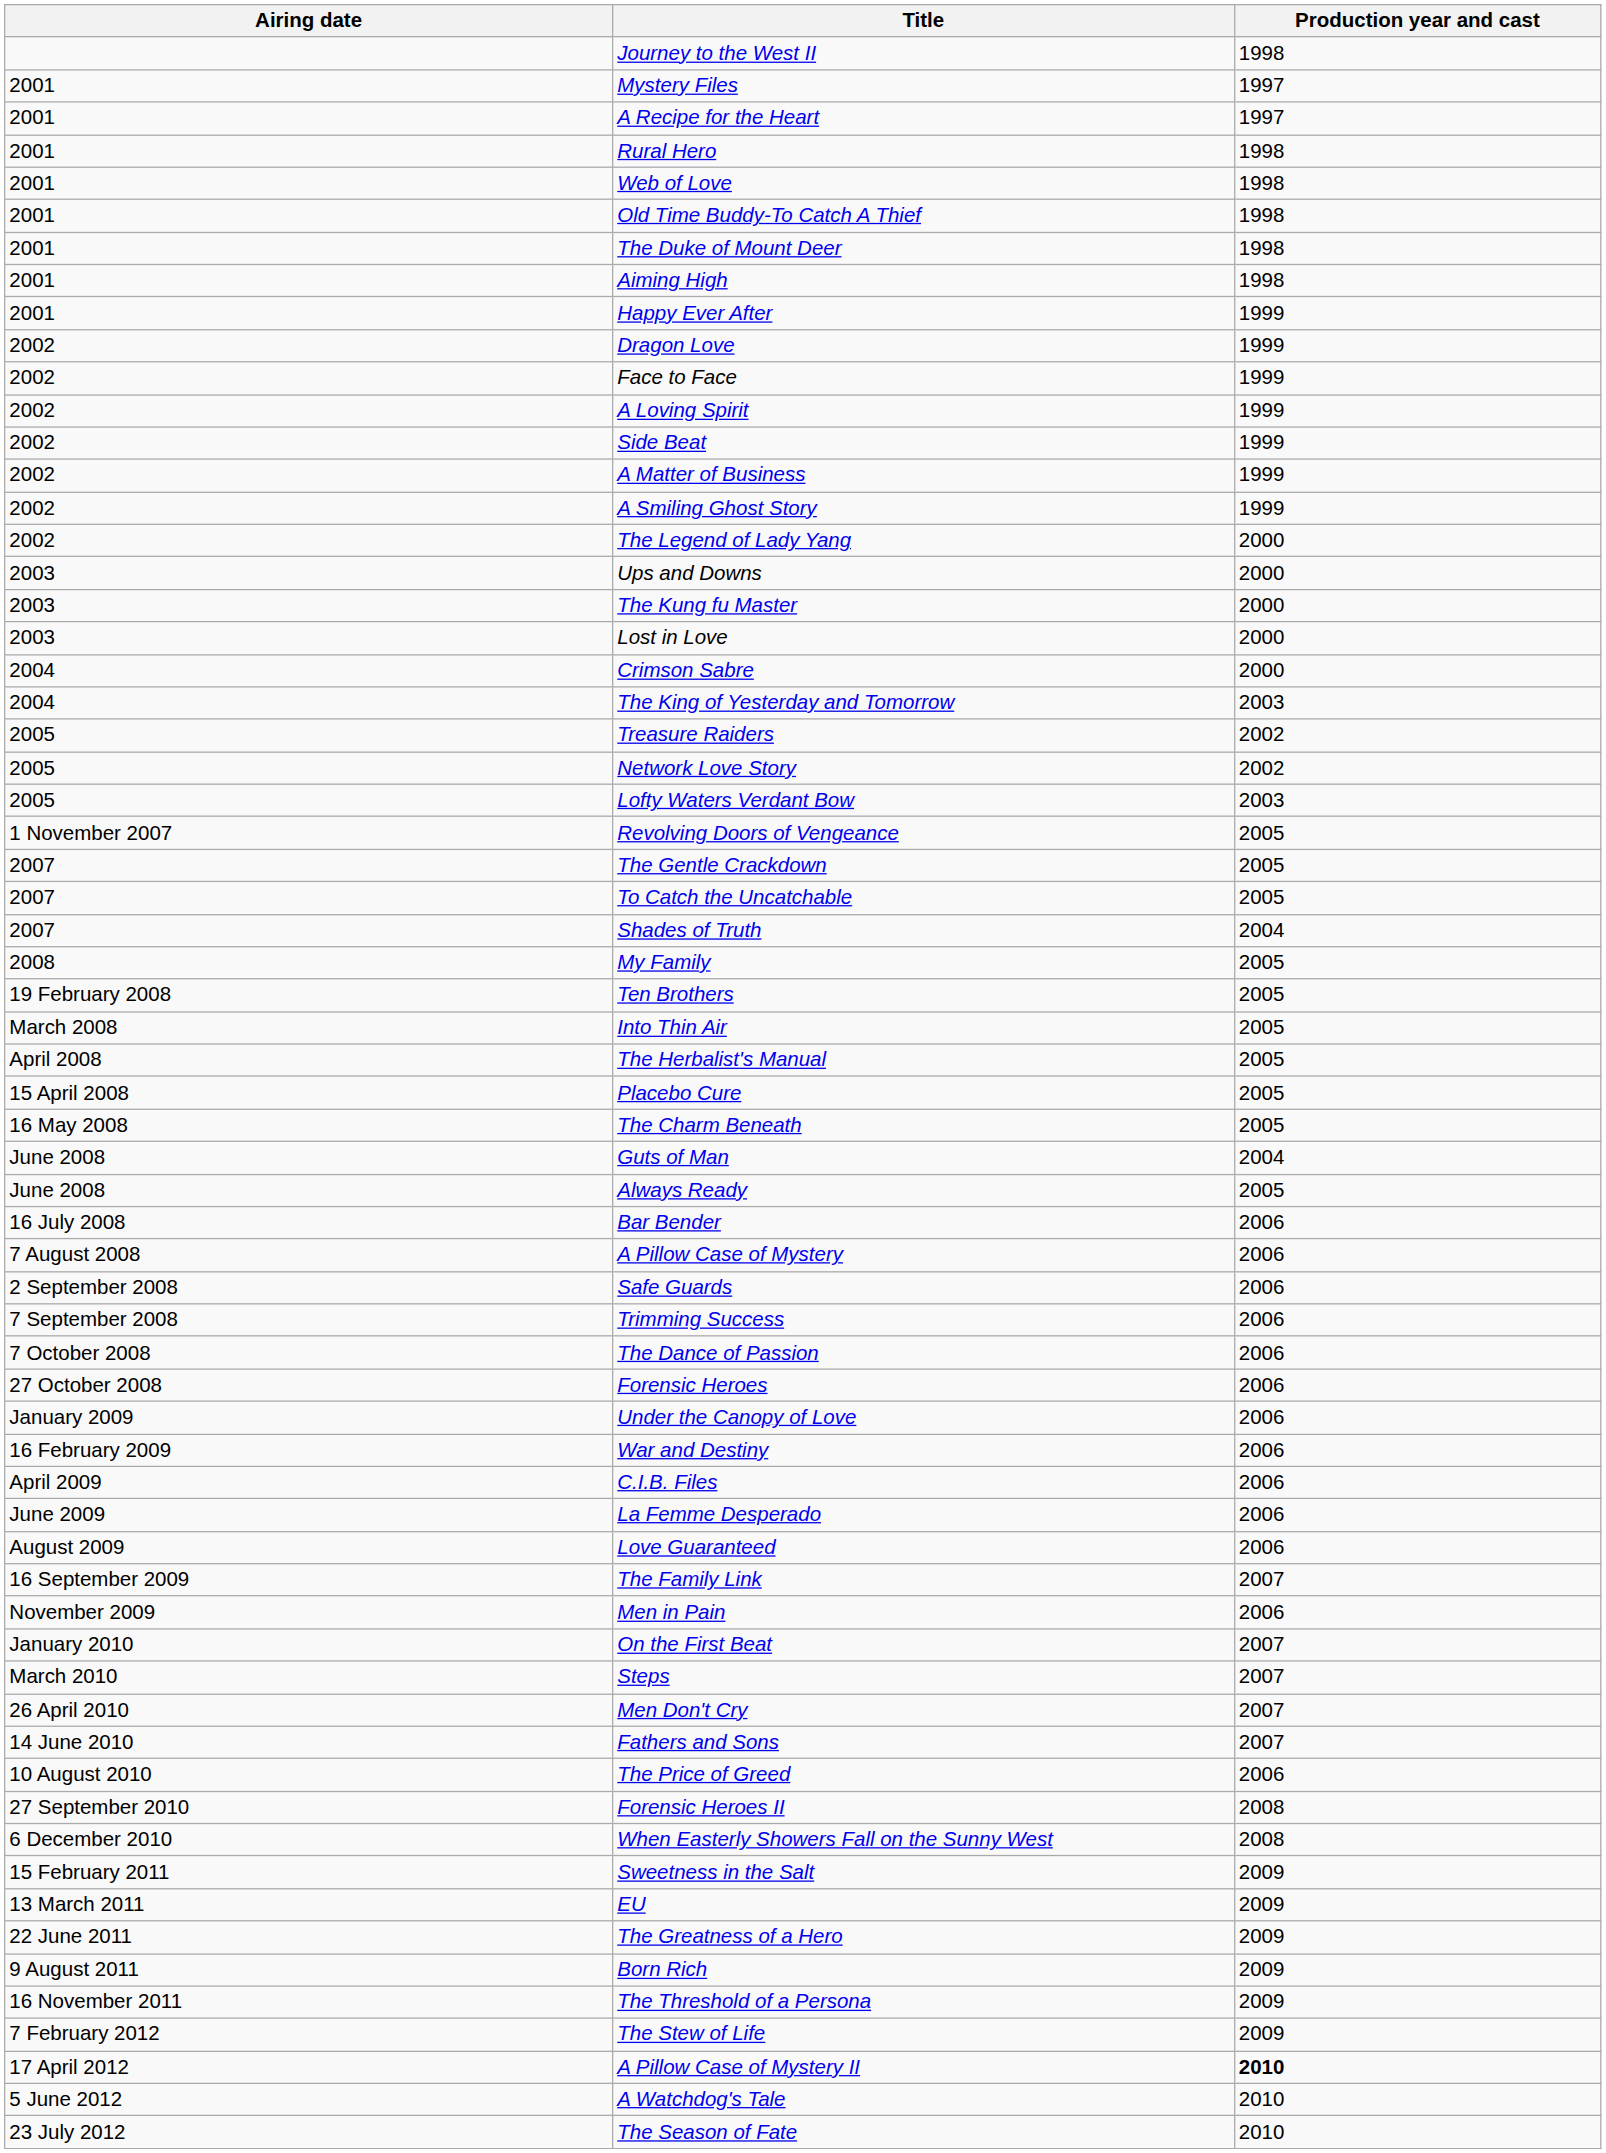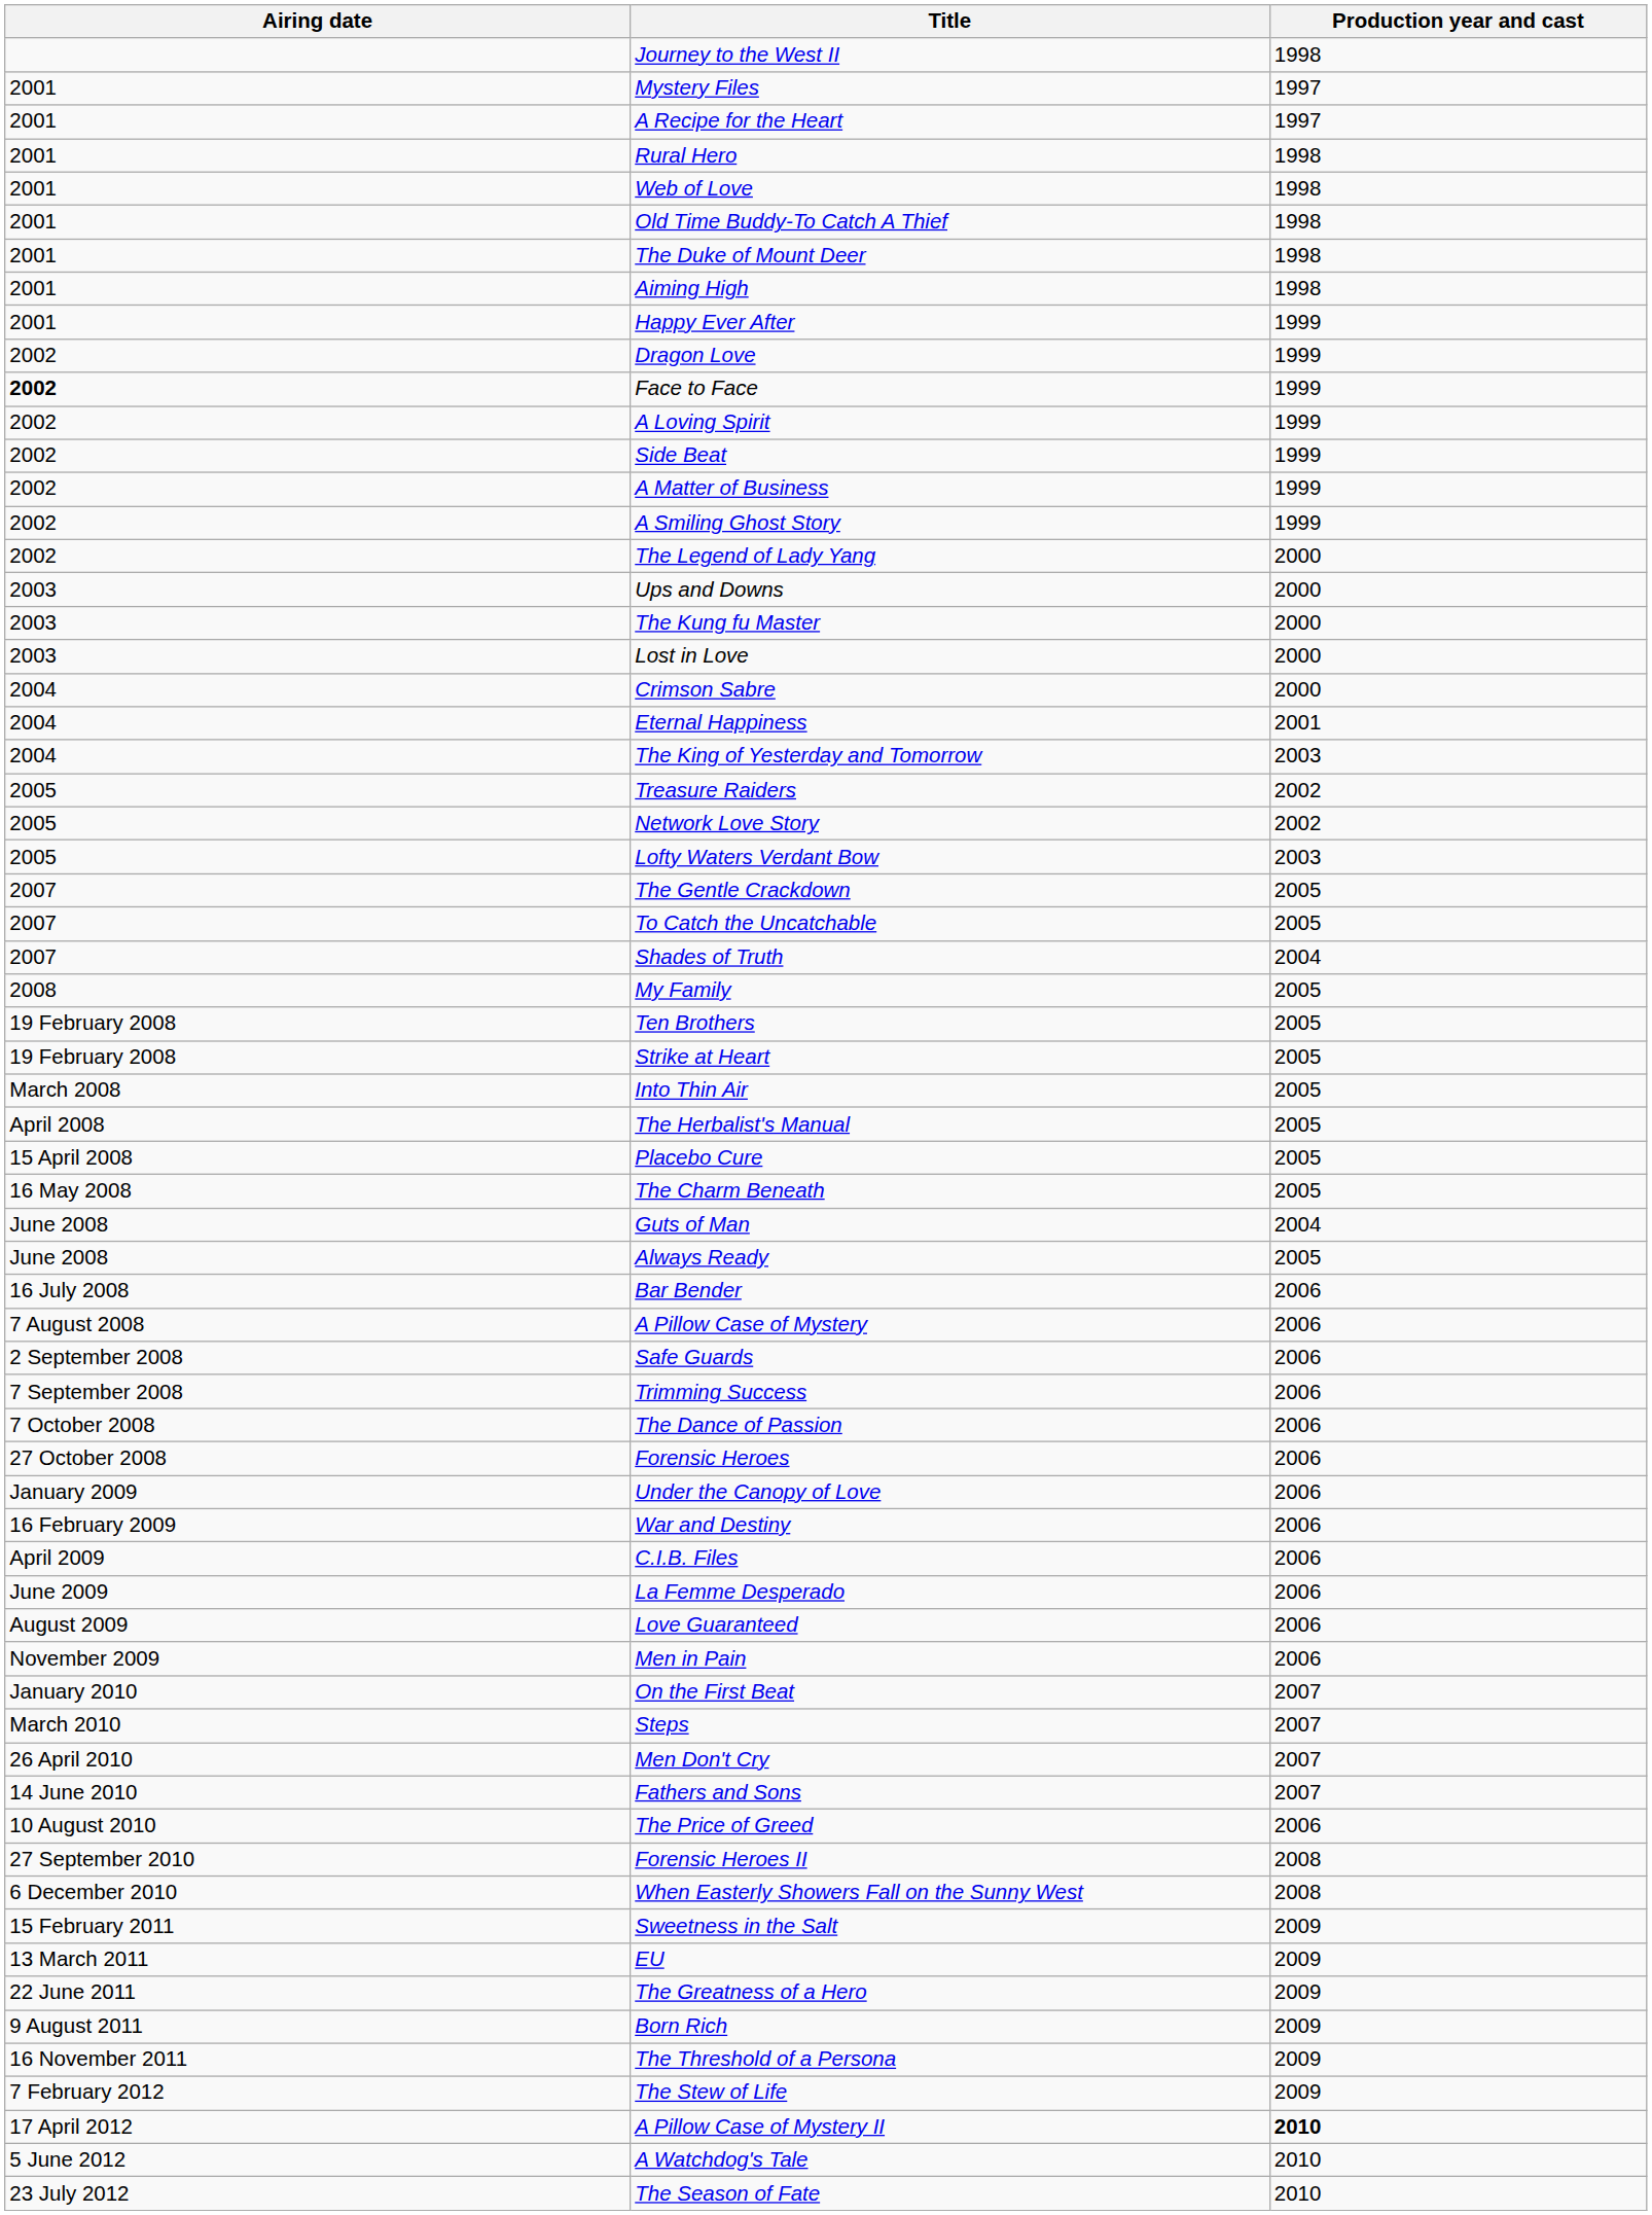Face to Face | Airing date: normal -> bold
+ row: 2004 | Eternal Happiness | 2001
- row: 1 November 2007 | Revolving Doors of Vengeance | 2005
+ row: 19 February 2008 | Strike at Heart | 2005
- row: 16 September 2009 | The Family Link | 2007
